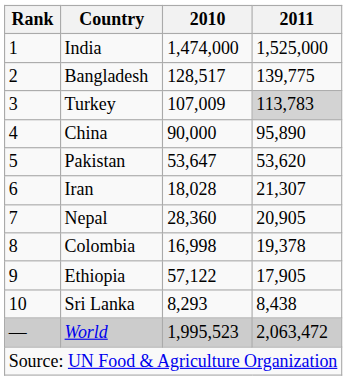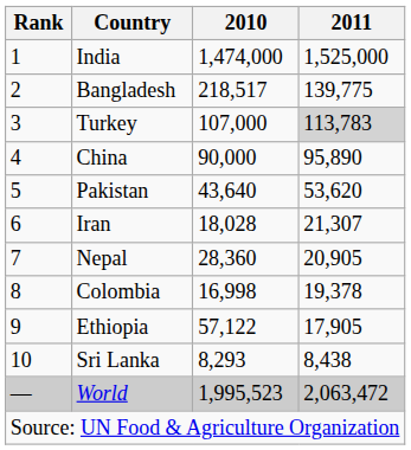Bangladesh | 2010: 128,517 -> 218,517
Turkey | 2010: 107,009 -> 107,000
Pakistan | 2010: 53,647 -> 43,640
